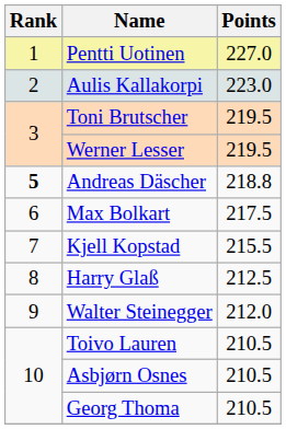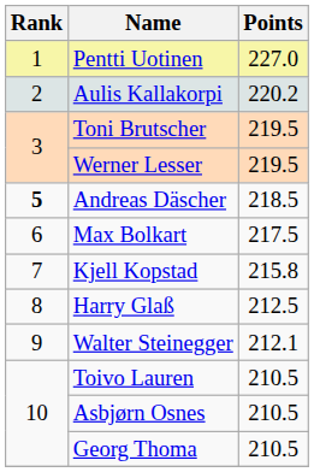Aulis Kallakorpi | Points: 223.0 -> 220.2
Andreas Däscher | Points: 218.8 -> 218.5
Kjell Kopstad | Points: 215.5 -> 215.8
Walter Steinegger | Points: 212.0 -> 212.1
